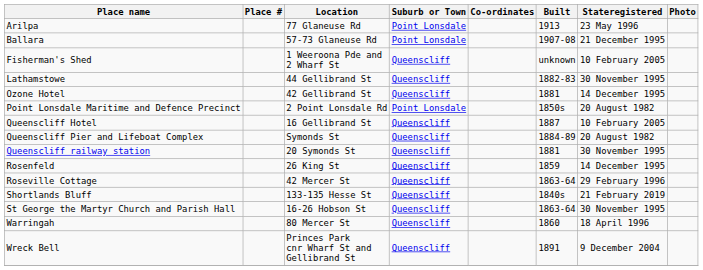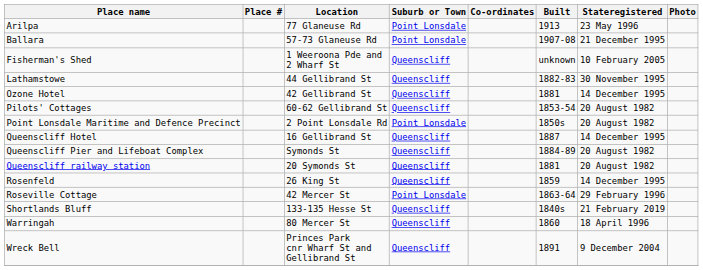+ row: Pilots' Cottages | 60-62 Gellibrand St | Queenscliff | 1853-54 | 20 August 1982
Queenscliff Hotel | Stateregistered: 10 February 2005 -> 14 December 1995
Queenscliff railway station | Stateregistered: 30 November 1995 -> 20 August 1982
Roseville Cottage | Suburb or Town: Queenscliff -> Point Lonsdale
- row: St George the Martyr Church and Parish Hall | 16-26 Hobson St | Queenscliff | 1863-64 | 30 November 1995
